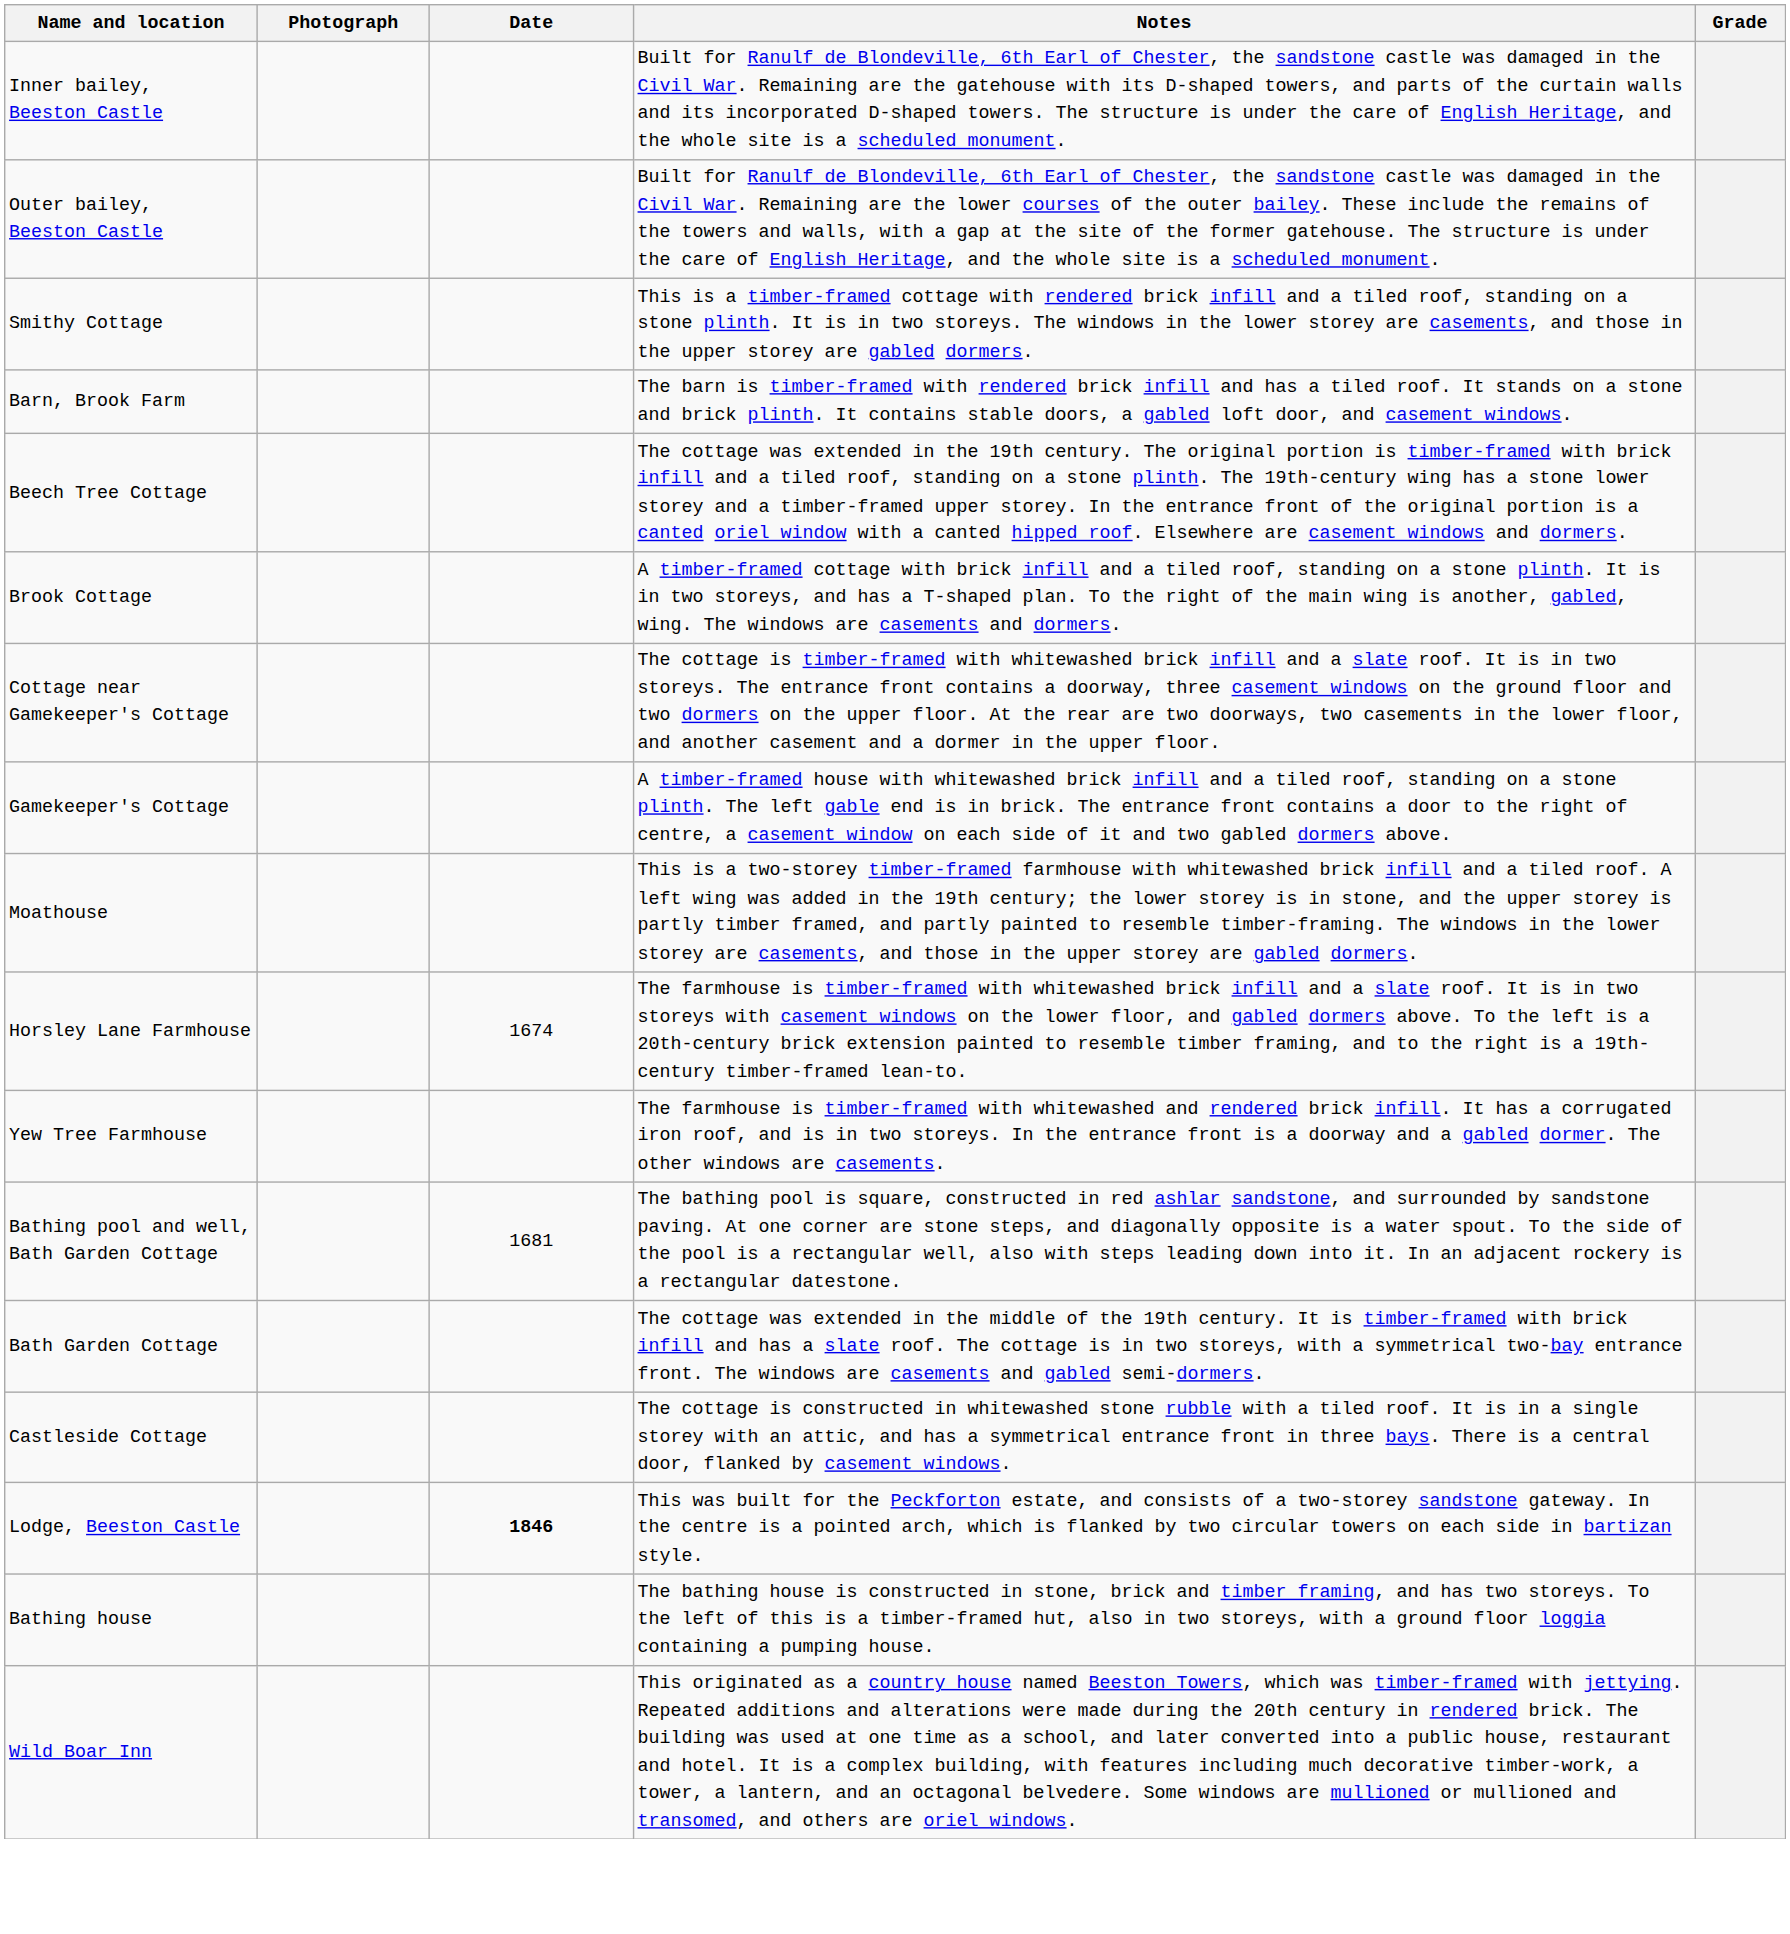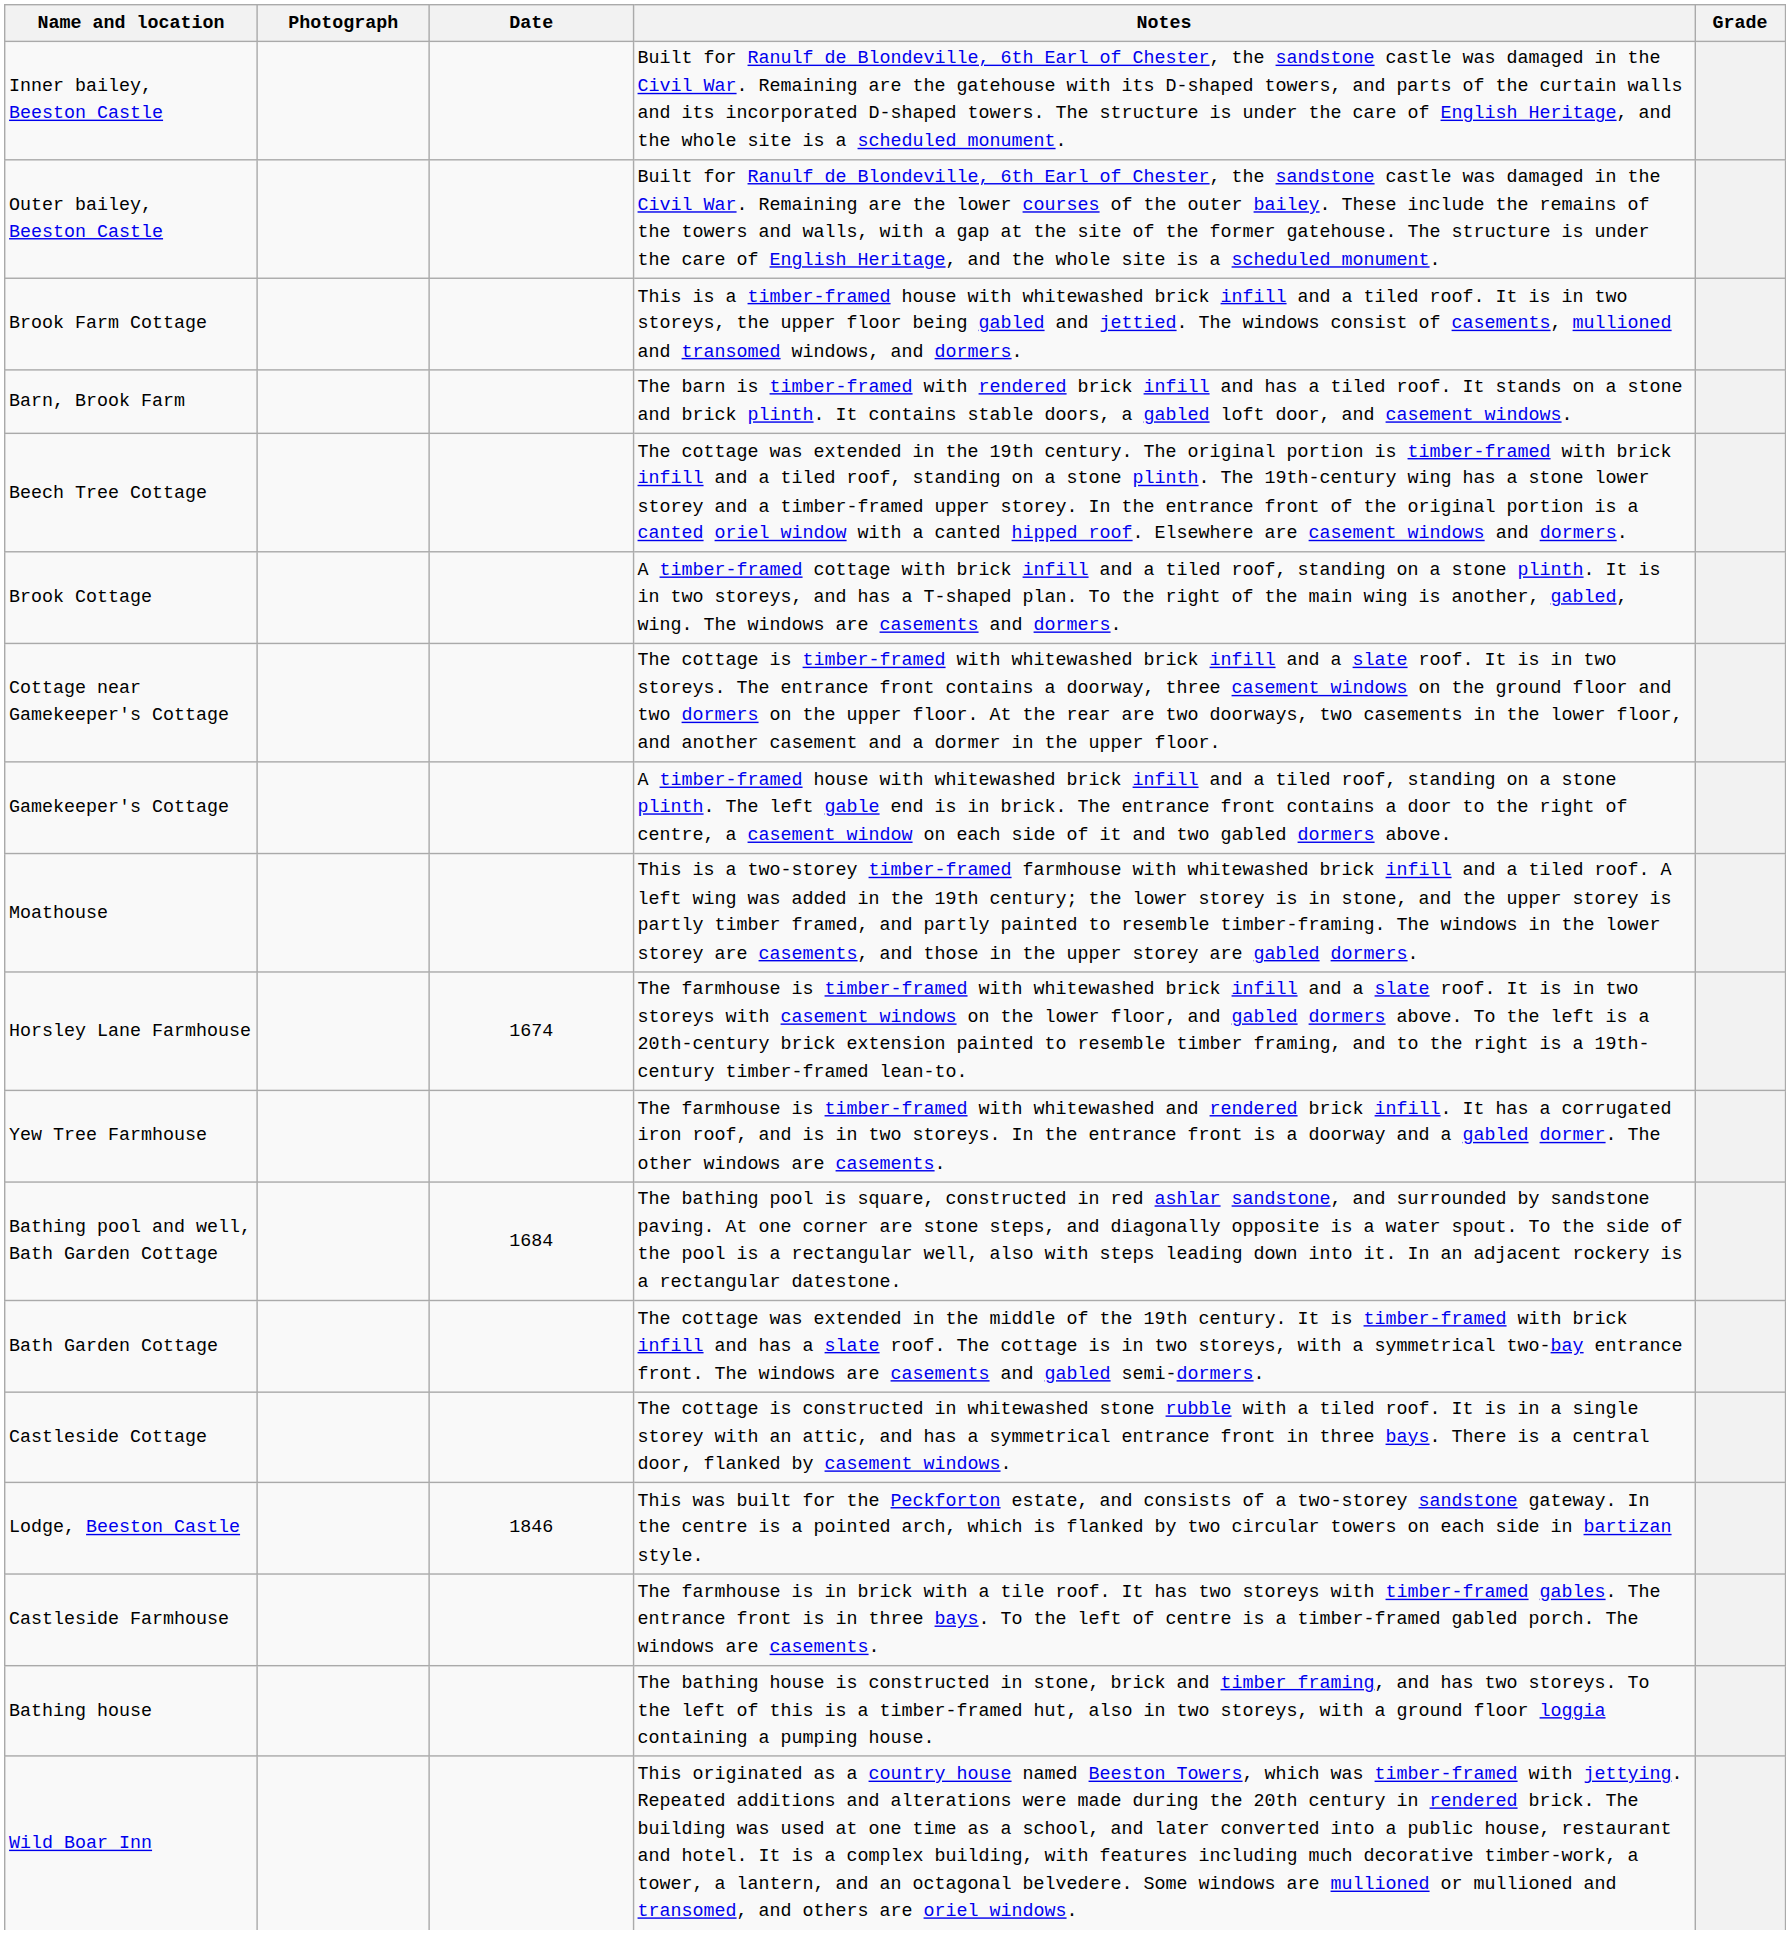+ row: Brook Farm Cottage | This is a timber-framed house with whitewashed brick infill and a tiled roof. It is in two storeys, the upper floor being gabled and jettied. The windows consist of casements, mullioned and transomed windows, and dormers.
- row: Smithy Cottage | This is a timber-framed cottage with rendered brick infill and a tiled roof, standing on a stone plinth. It is in two storeys. The windows in the lower storey are casements, and those in the upper storey are gabled dormers.
Bathing pool and well, Bath Garden Cottage | Date: 1681 -> 1684
Lodge, Beeston Castle | Date: bold -> normal
+ row: Castleside Farmhouse | The farmhouse is in brick with a tile roof. It has two storeys with timber-framed gables. The entrance front is in three bays. To the left of centre is a timber-framed gabled porch. The windows are casements.
